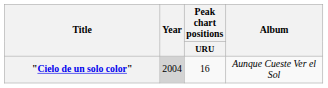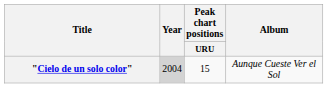"Cielo de un solo color" | Peak chart positions / URU: 16 -> 15
